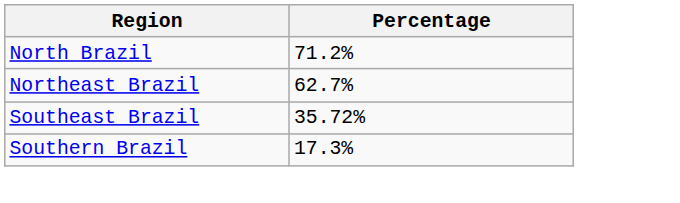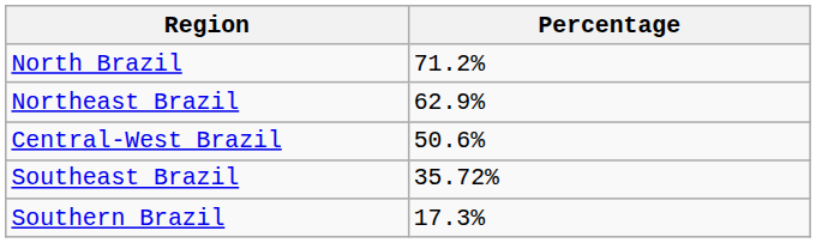Northeast Brazil | Percentage: 62.7% -> 62.9%
+ row: Central-West Brazil | 50.6%
